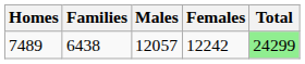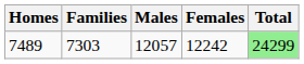7489 | Families: 6438 -> 7303
